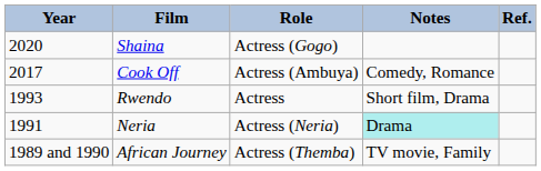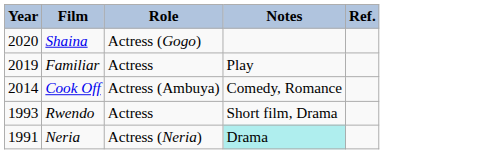+ row: 2019 | Familiar | Actress | Play
Cook Off | Year: 2017 -> 2014
- row: 1989 and 1990 | African Journey | Actress (Themba) | TV movie, Family
